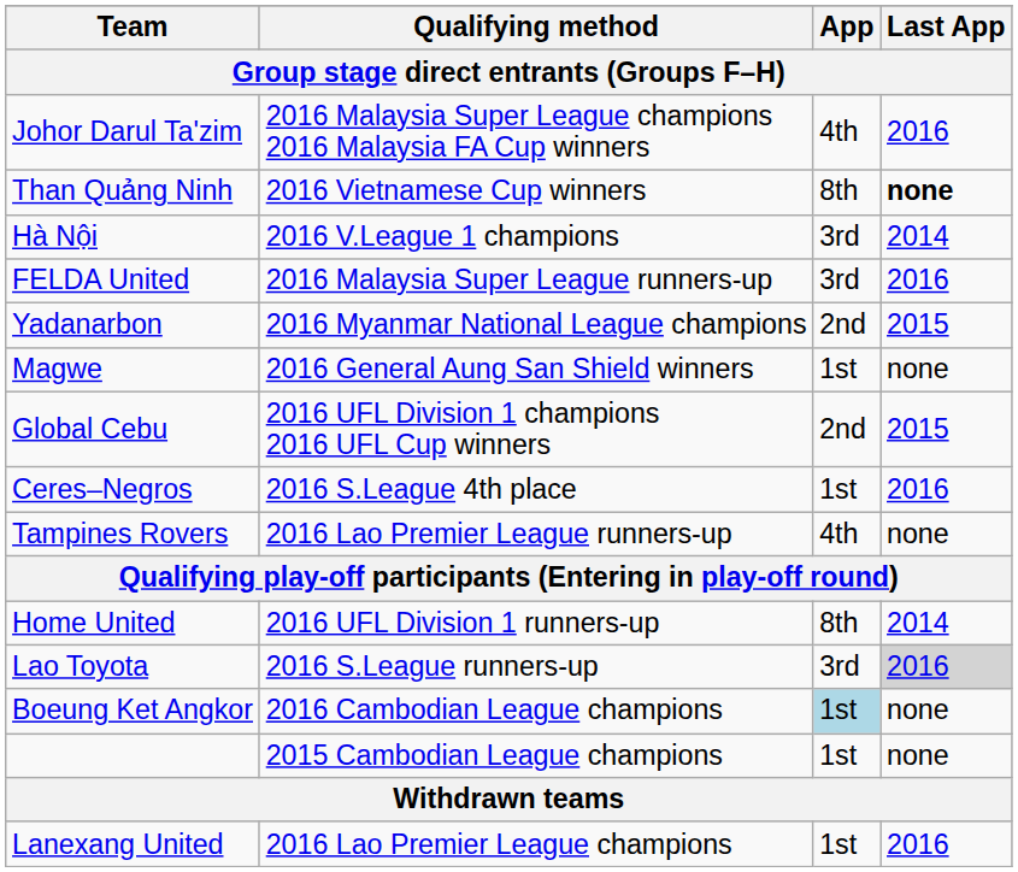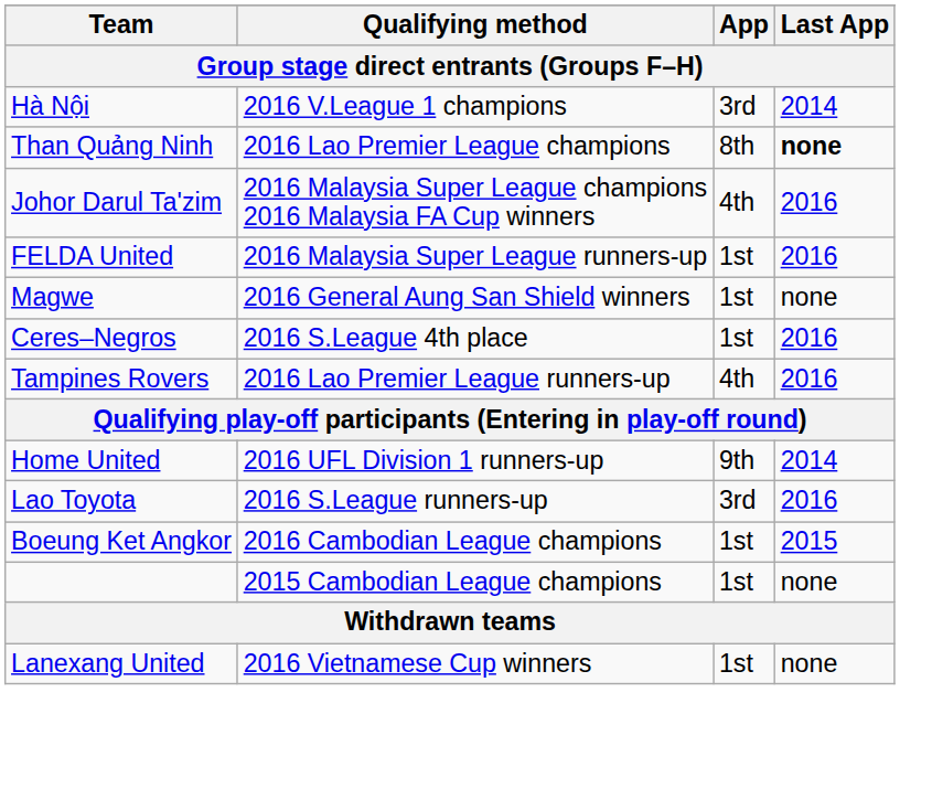rows swapped: Hà Nội <-> Johor Darul Ta'zim
Than Quảng Ninh | Qualifying method: 2016 Vietnamese Cup winners -> 2016 Lao Premier League champions
FELDA United | App: 3rd -> 1st
- row: Yadanarbon | 2016 Myanmar National League champions | 2nd | 2015
- row: Global Cebu | 2016 UFL Division 1 champions 2016 UFL Cup winners | 2nd | 2015
Tampines Rovers | Last App: none -> 2016
Home United | App: 8th -> 9th
Lao Toyota | Last App: lightgrey background -> no background
Boeung Ket Angkor | App: lightblue background -> no background
Boeung Ket Angkor | Last App: none -> 2015
Lanexang United | Qualifying method: 2016 Lao Premier League champions -> 2016 Vietnamese Cup winners
Lanexang United | Last App: 2016 -> none
